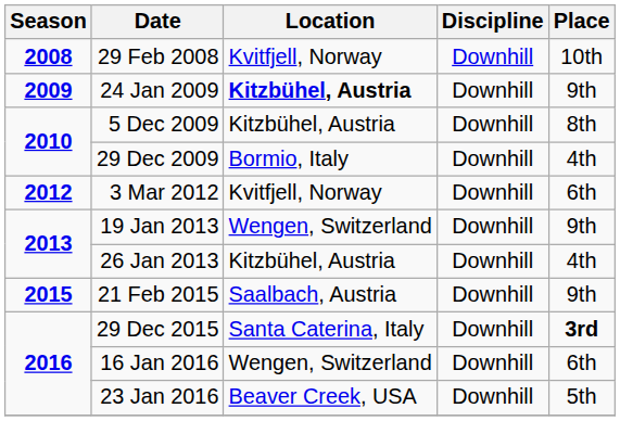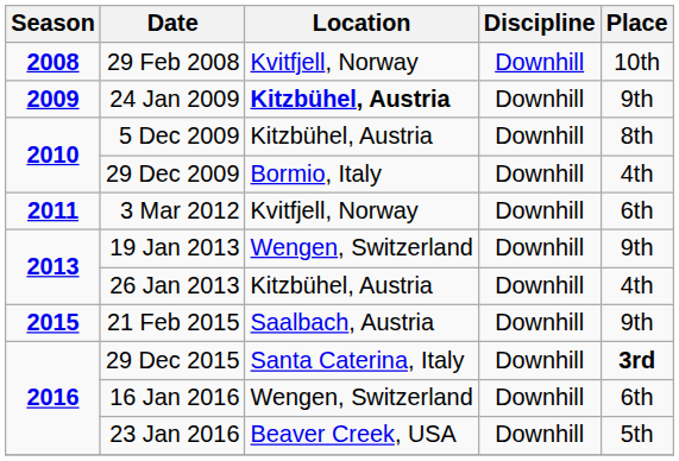3 Mar 2012 | Season: 2012 -> 2011
